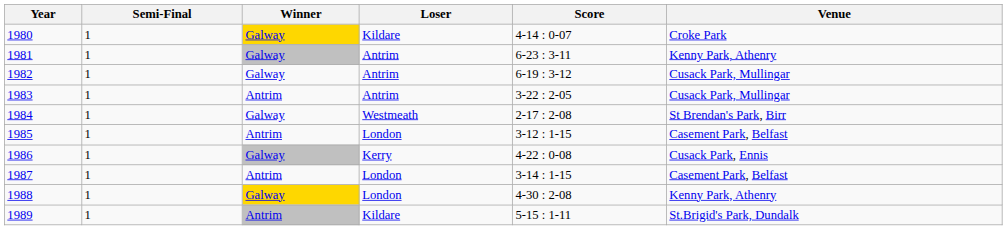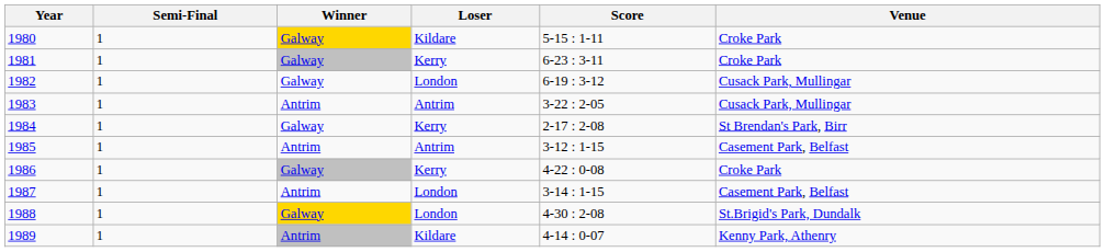1980 | Score: 4-14 : 0-07 -> 5-15 : 1-11
1981 | Loser: Antrim -> Kerry
1981 | Venue: Kenny Park, Athenry -> Croke Park
1982 | Loser: Antrim -> London
1984 | Loser: Westmeath -> Kerry
1985 | Loser: London -> Antrim
1986 | Venue: Cusack Park, Ennis -> Croke Park
1988 | Venue: Kenny Park, Athenry -> St.Brigid's Park, Dundalk
1989 | Score: 5-15 : 1-11 -> 4-14 : 0-07
1989 | Venue: St.Brigid's Park, Dundalk -> Kenny Park, Athenry
